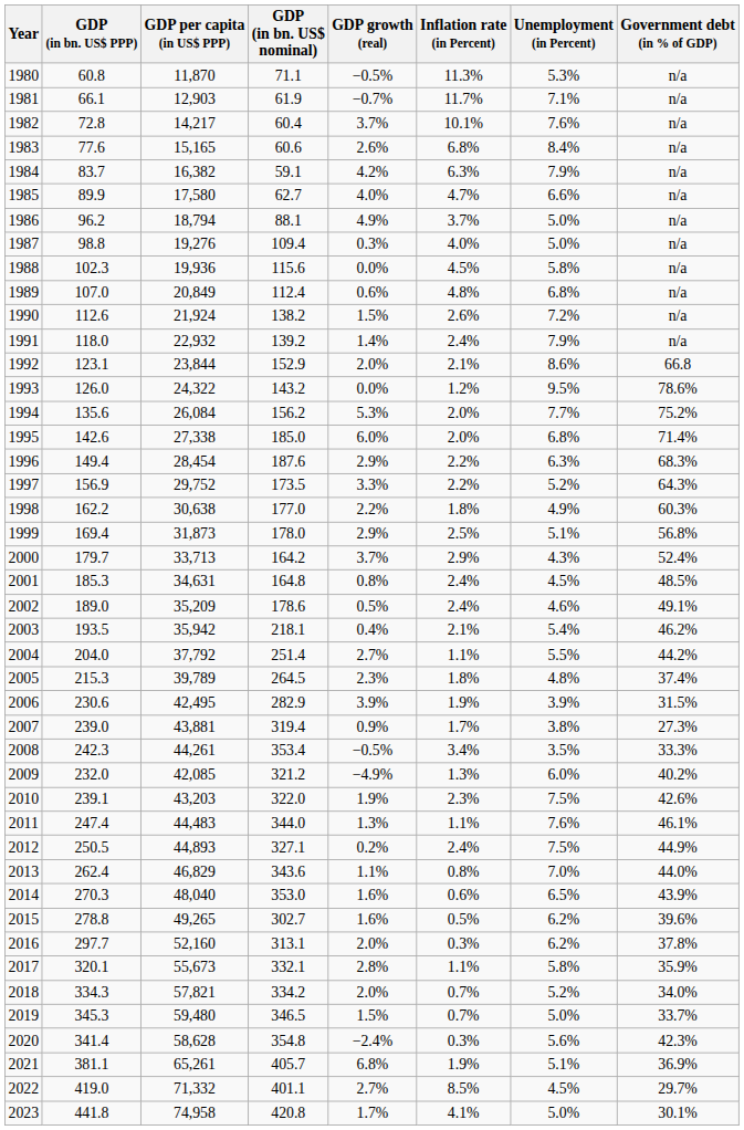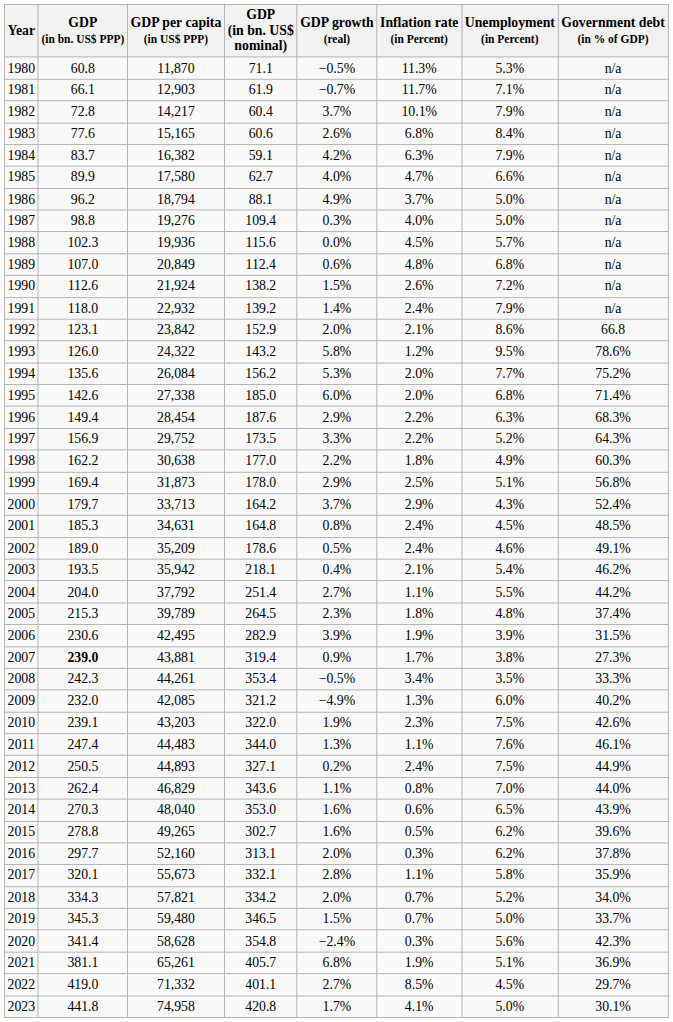1982 | Unemployment (in Percent): 7.6% -> 7.9%
1988 | Unemployment (in Percent): 5.8% -> 5.7%
1992 | GDP per capita (in US$ PPP): 23,844 -> 23,842
1993 | GDP growth (real): 0.0% -> 5.8%
2007 | GDP (in bn. US$ PPP): normal -> bold
